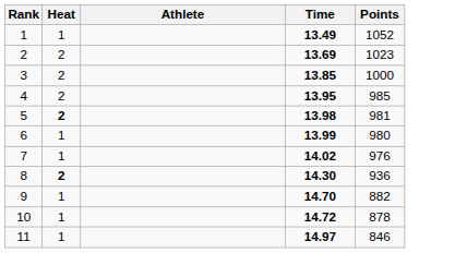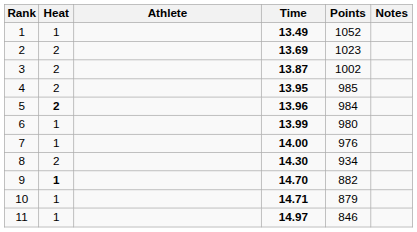+ column: Notes
3 | Time: 13.85 -> 13.87
3 | Points: 1000 -> 1002
5 | Time: 13.98 -> 13.96
5 | Points: 981 -> 984
7 | Time: 14.02 -> 14.00
8 | Heat: bold -> normal
8 | Points: 936 -> 934
9 | Heat: normal -> bold
10 | Time: 14.72 -> 14.71
10 | Points: 878 -> 879
